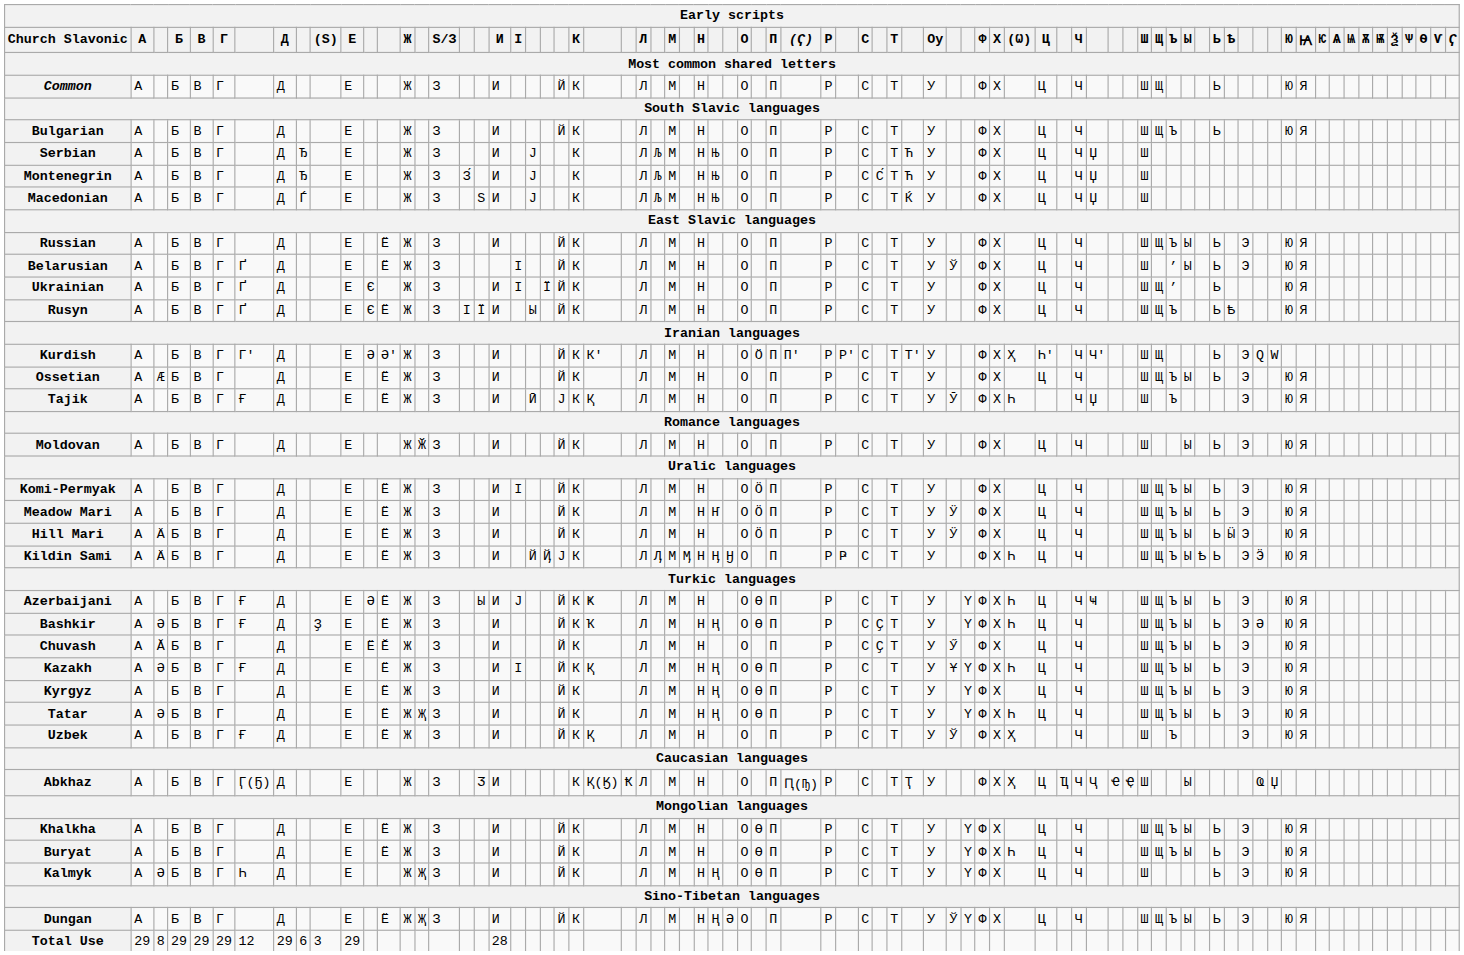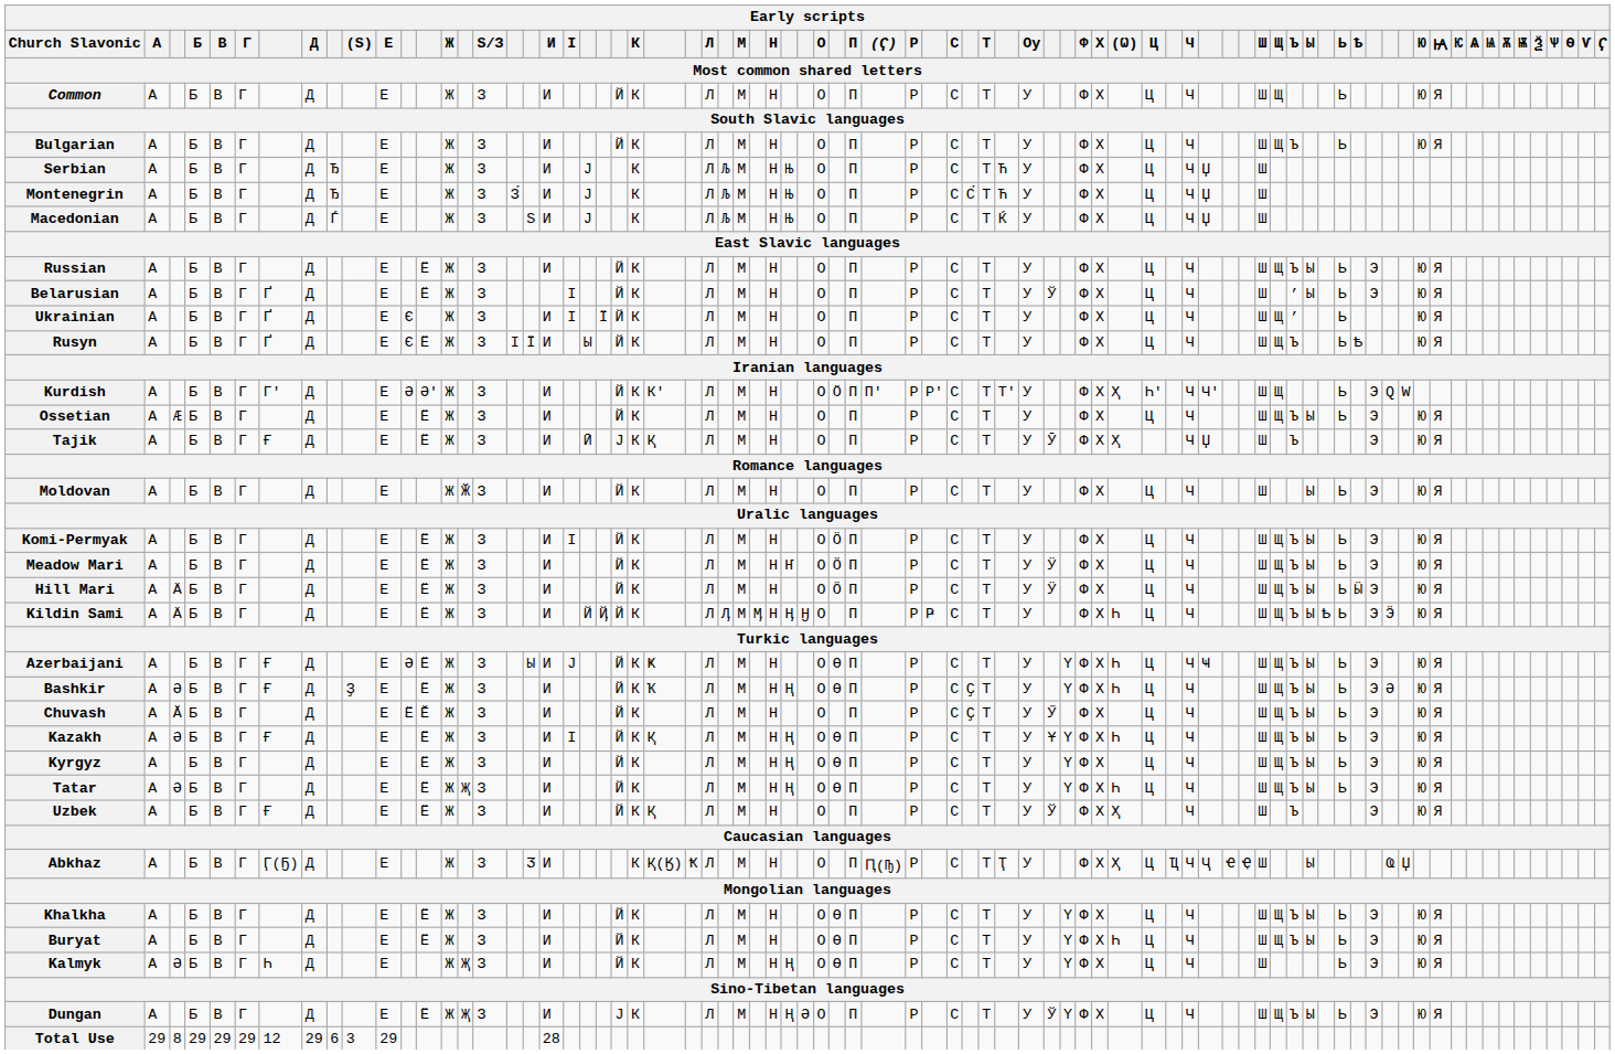Tajik | (Ѡ): Һ -> Ҳ
Kildin Sami | column 23: Ј -> Й
Dungan | column 23: Й -> Ј
